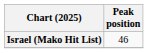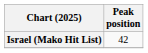Israel (Mako Hit List) | Peak position: 46 -> 42
